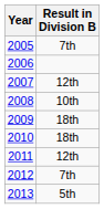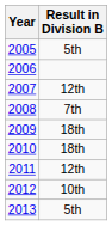2005 | Result in Division B: 7th -> 5th
2008 | Result in Division B: 10th -> 7th
2012 | Result in Division B: 7th -> 10th
